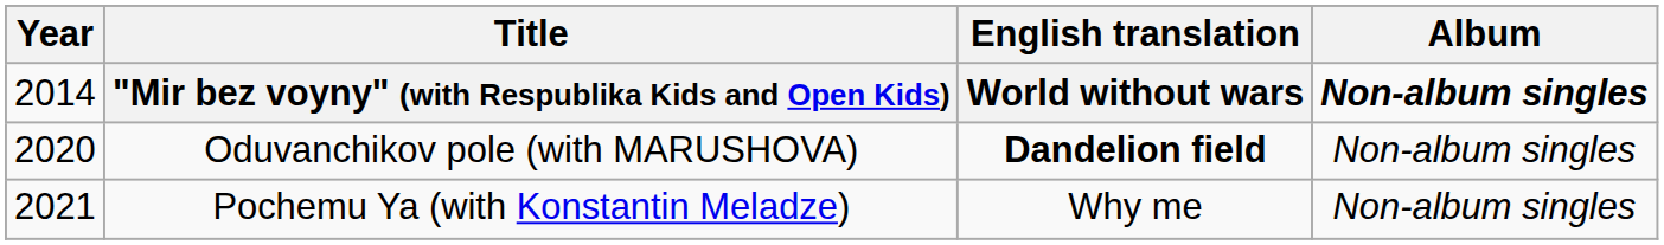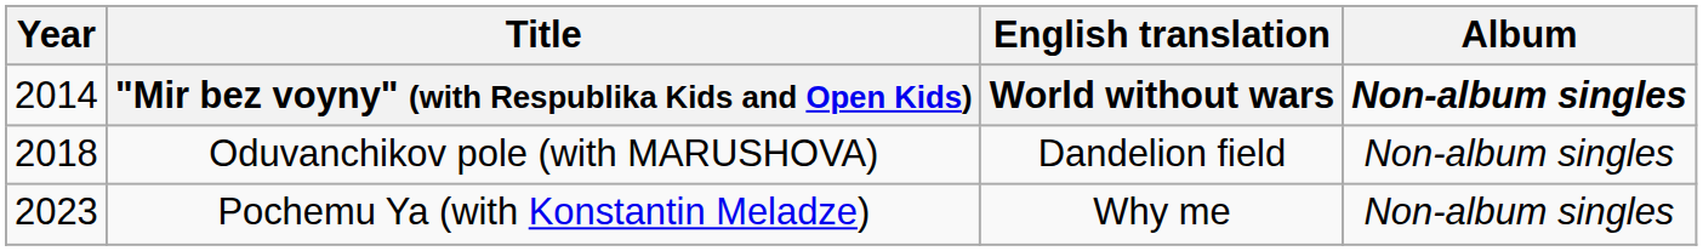Oduvanchikov pole (with MARUSHOVA) | Year: 2020 -> 2018
Oduvanchikov pole (with MARUSHOVA) | English translation: bold -> normal
Pochemu Ya (with Konstantin Meladze) | Year: 2021 -> 2023
